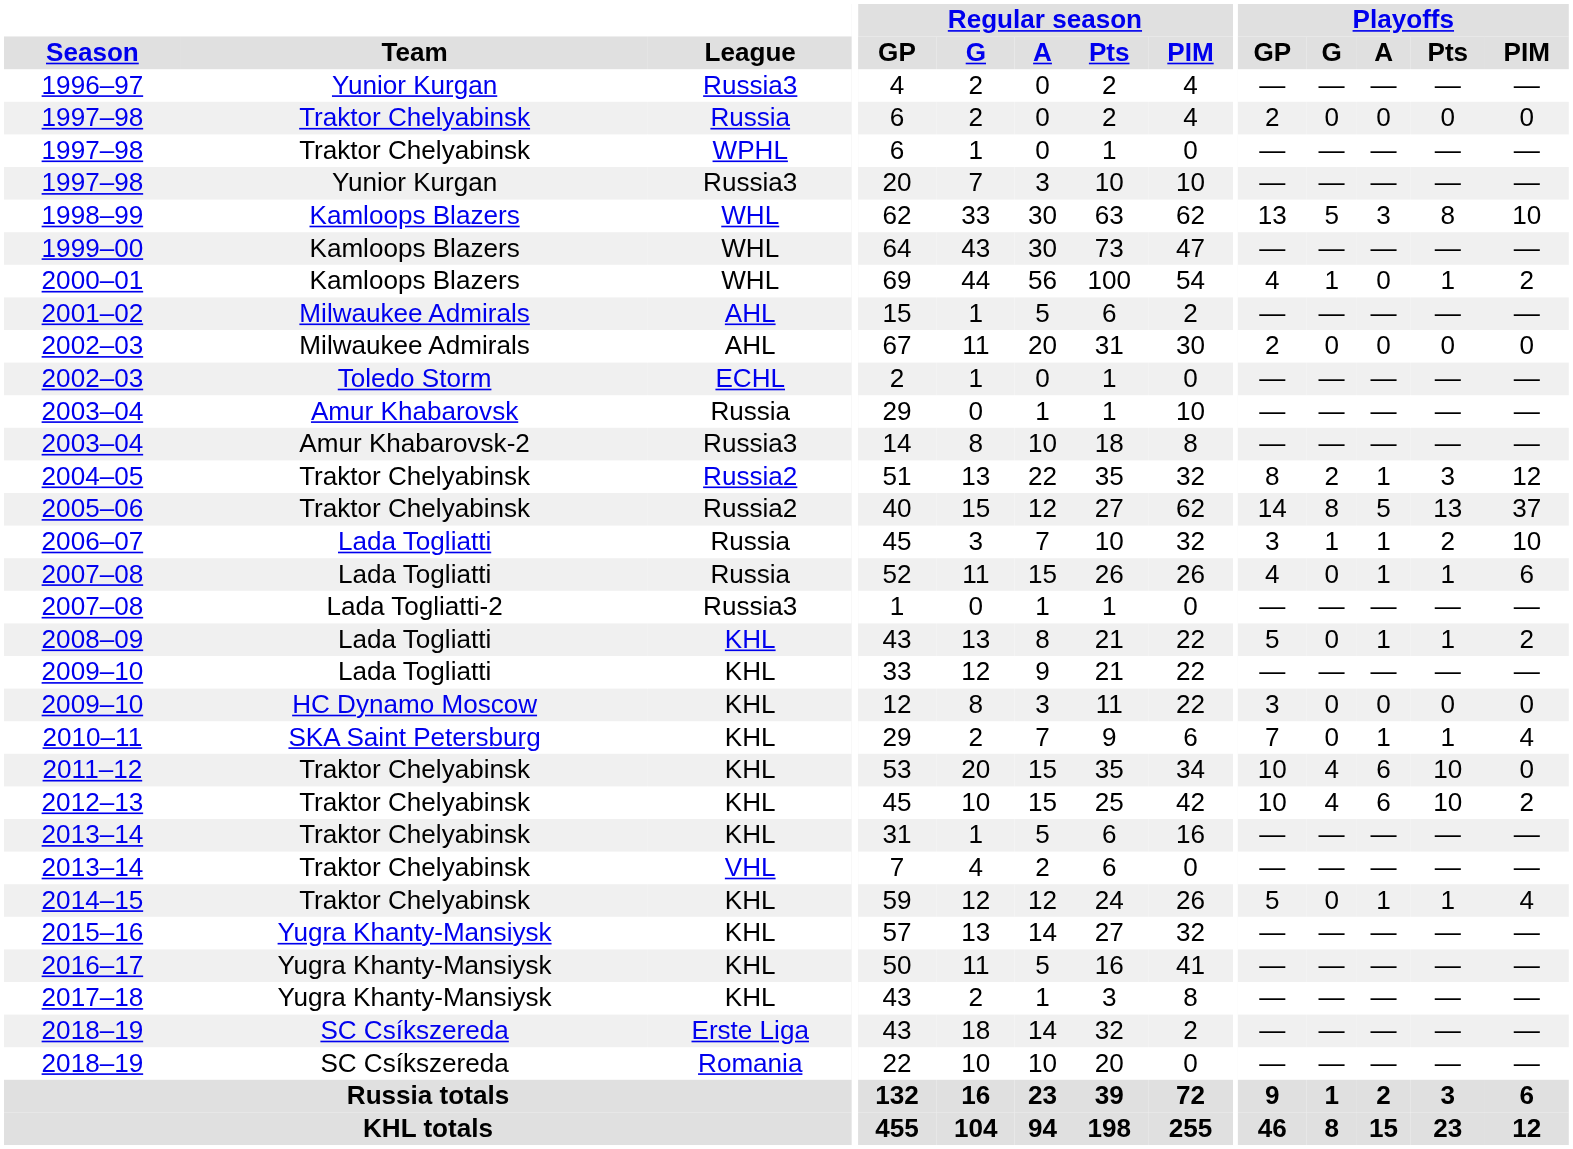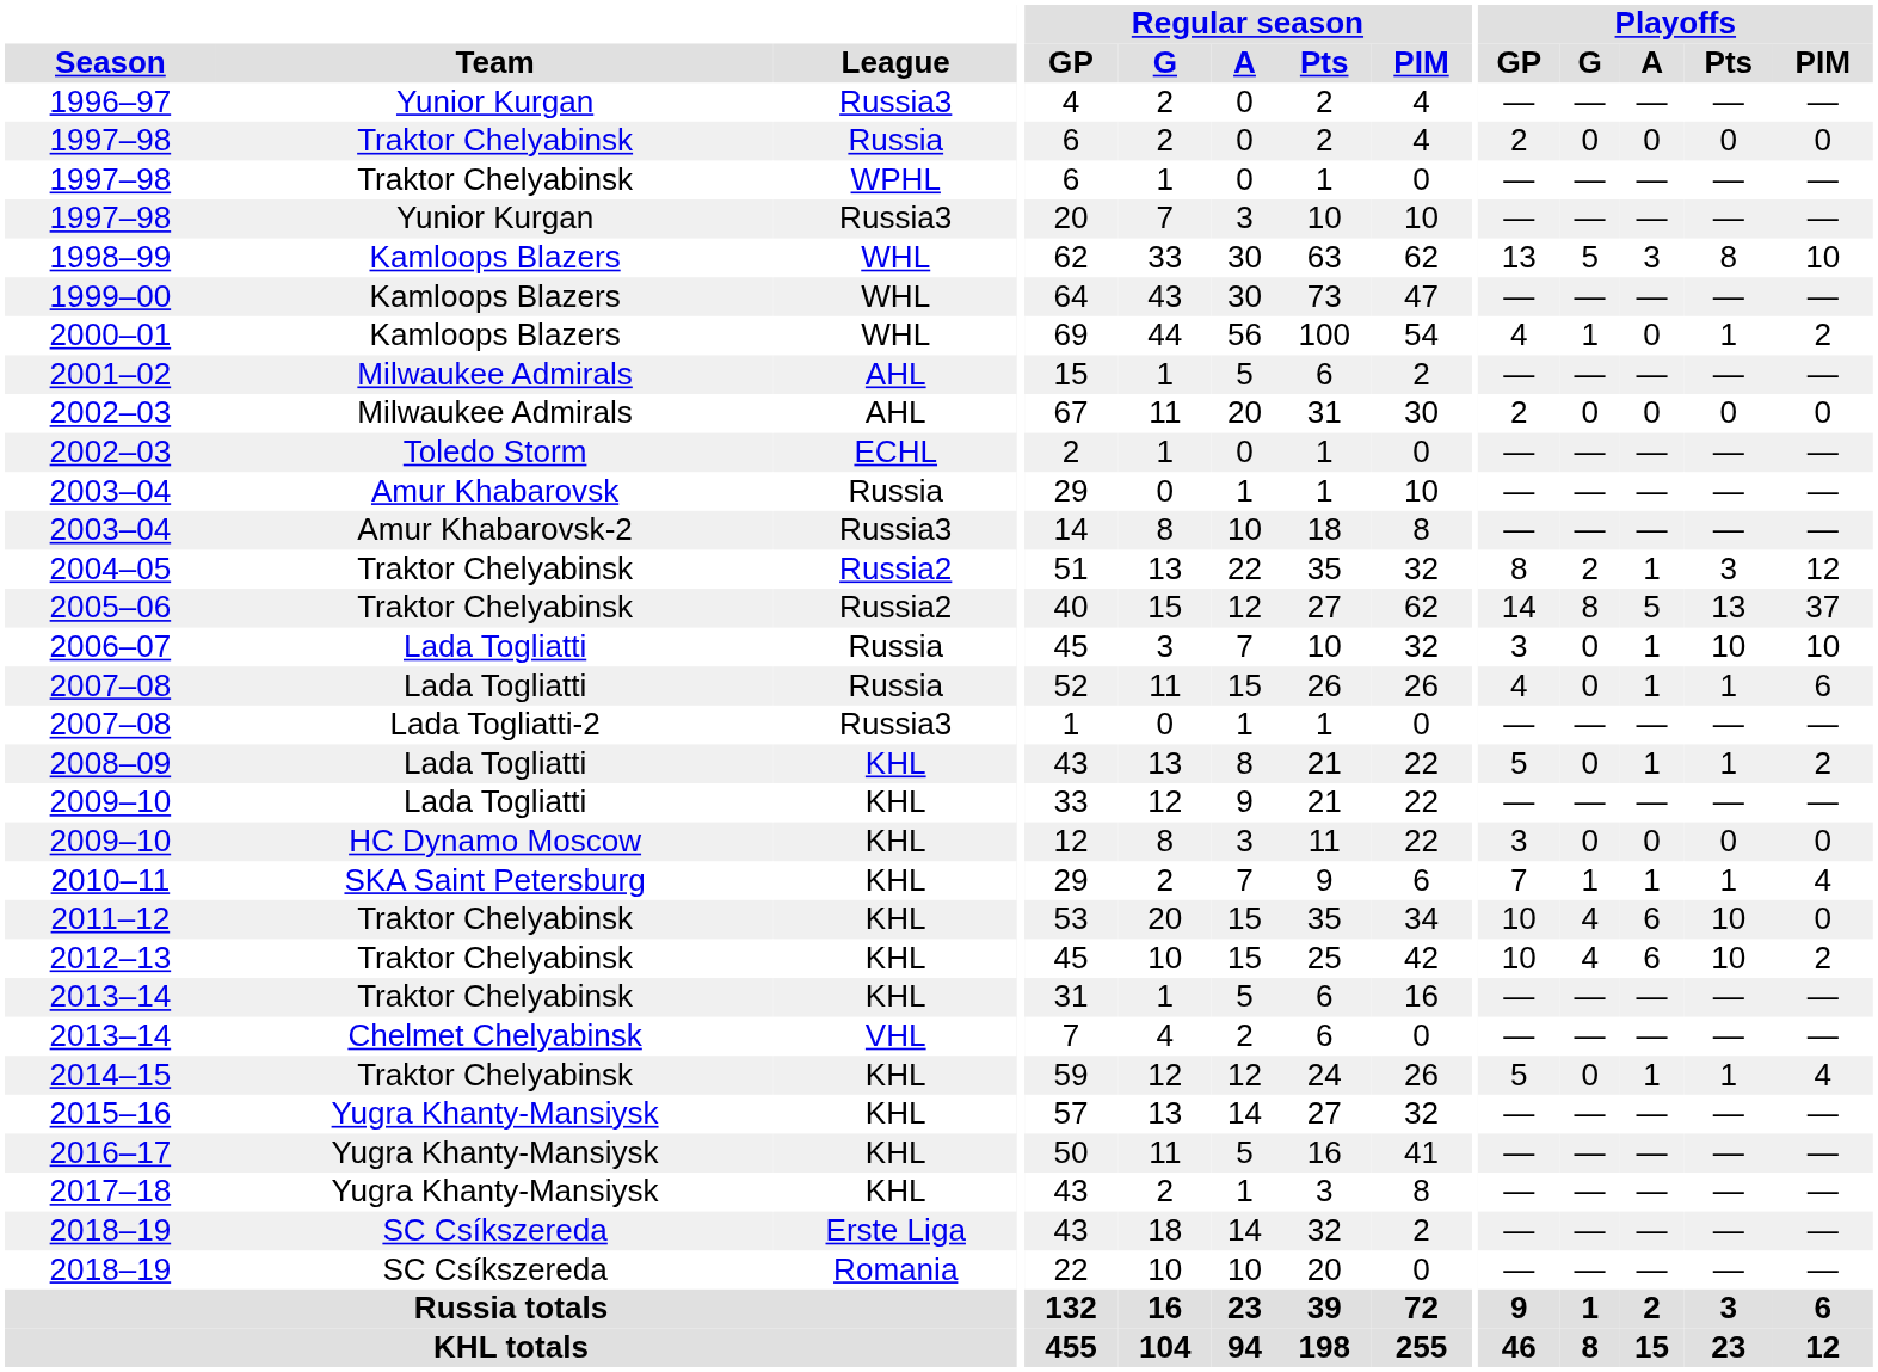2006–07 | Playoffs / G: 1 -> 0
2006–07 | Playoffs / Pts: 2 -> 10
2010–11 | Playoffs / G: 0 -> 1
2013–14 / VHL | Team: Traktor Chelyabinsk -> Chelmet Chelyabinsk
